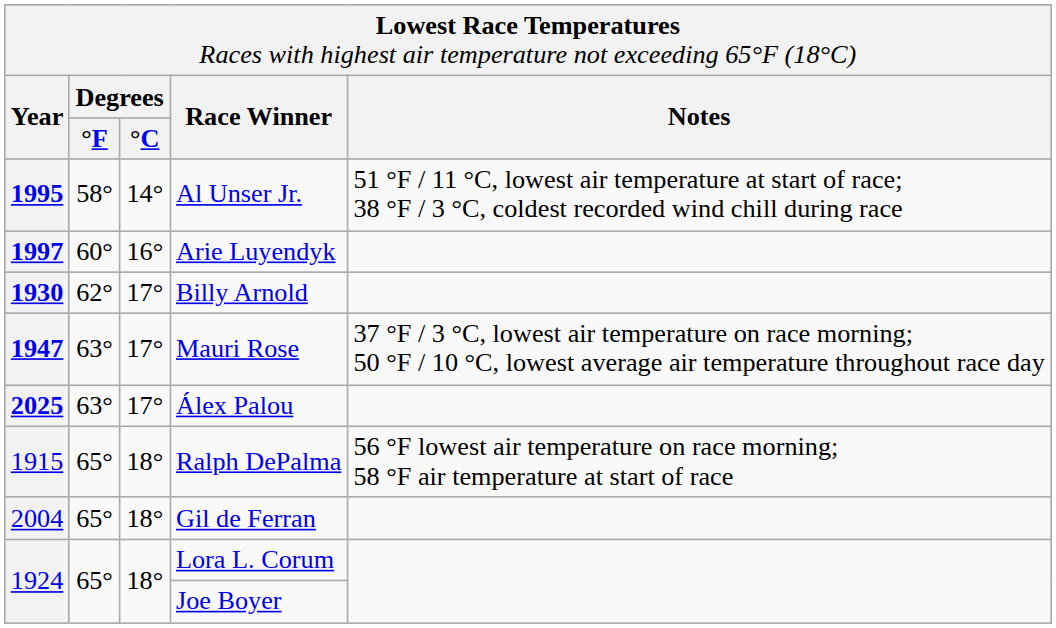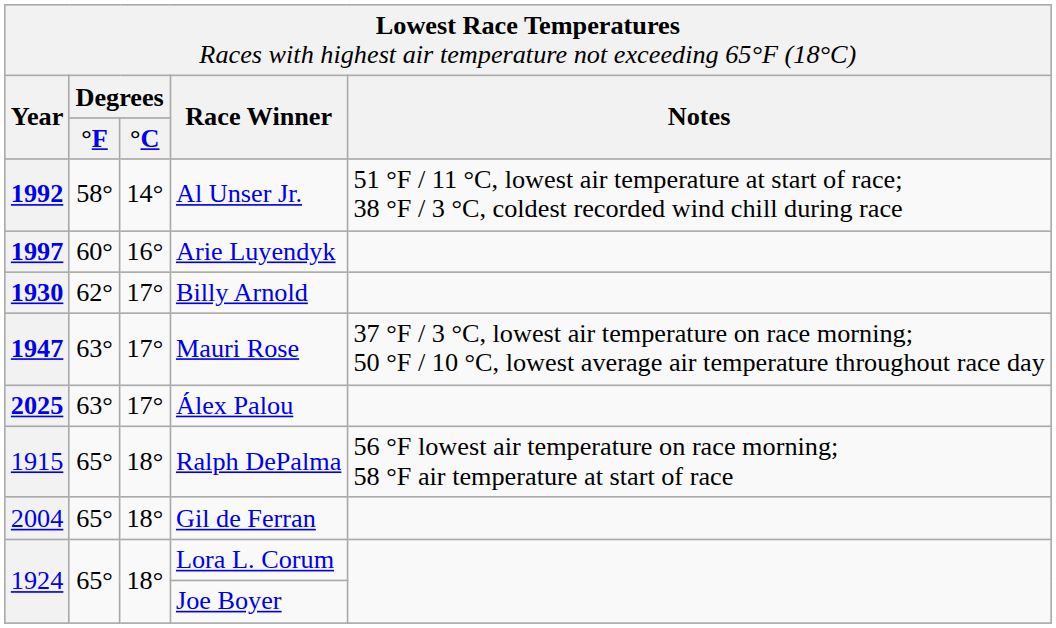Al Unser Jr. | column 1: 1995 -> 1992
